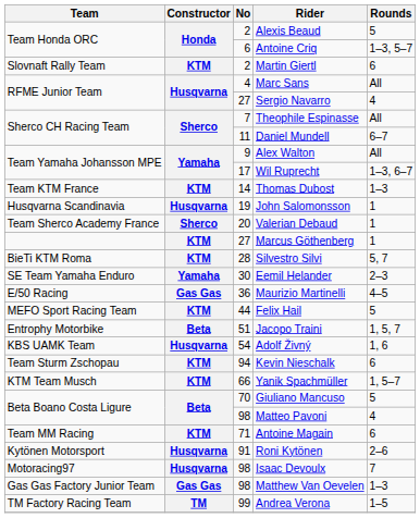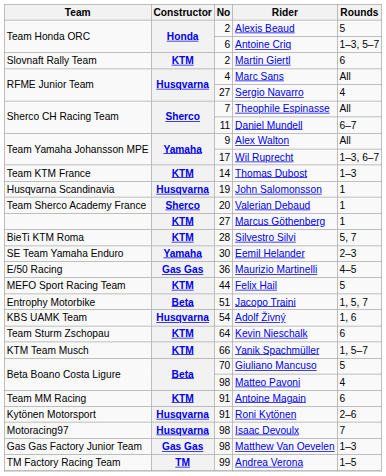Kevin Nieschalk | No: 94 -> 64
Antoine Magain | No: 71 -> 91
